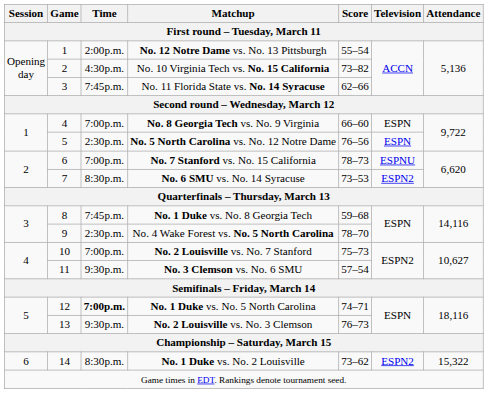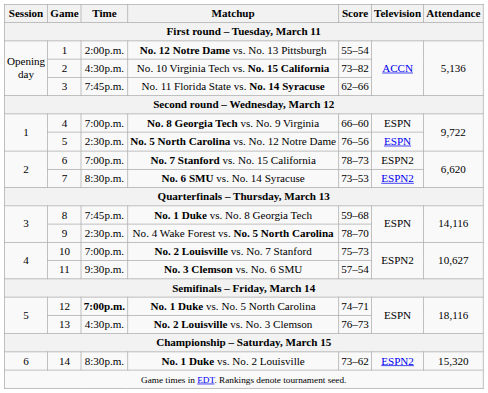No. 7 Stanford vs. No. 15 California | Television: ESPNU -> ESPN2
No. 2 Louisville vs. No. 3 Clemson | Time: 9:30p.m. -> 4:30p.m.
No. 1 Duke vs. No. 2 Louisville | Attendance: 15,322 -> 15,320
